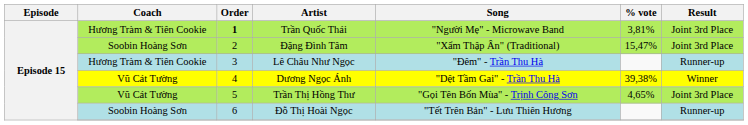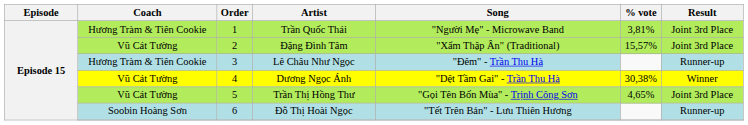Trần Quốc Thái | Order: bold -> normal
Đặng Đình Tâm | Coach: Soobin Hoàng Sơn -> Vũ Cát Tường
Đặng Đình Tâm | % vote: 15,47% -> 15,57%
Dương Ngọc Ánh | % vote: 39,38% -> 30,38%
